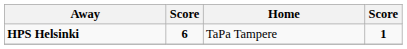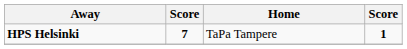HPS Helsinki | column 2: 6 -> 7
